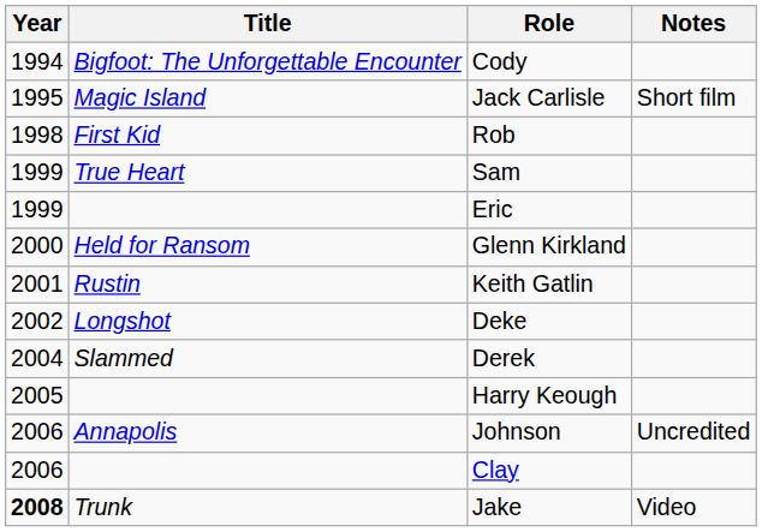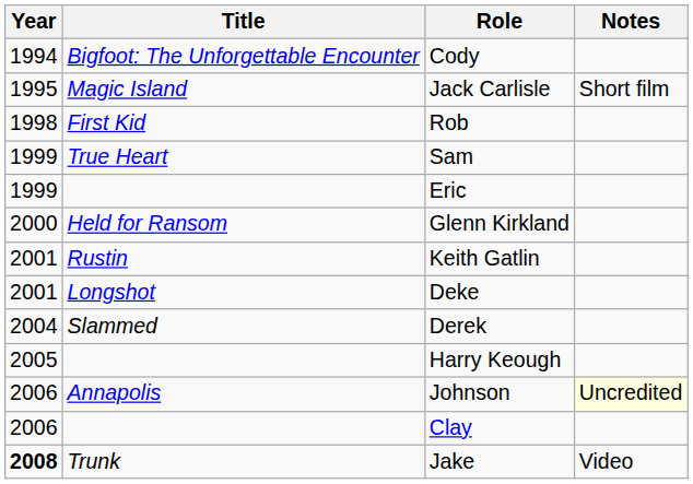Deke | Year: 2002 -> 2001
Johnson | Notes: no background -> lightyellow background
